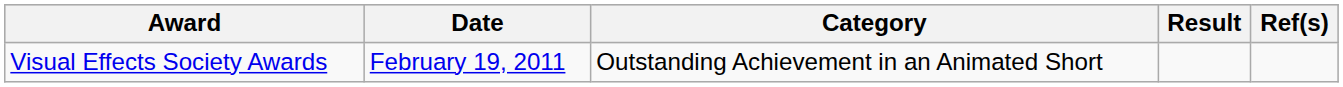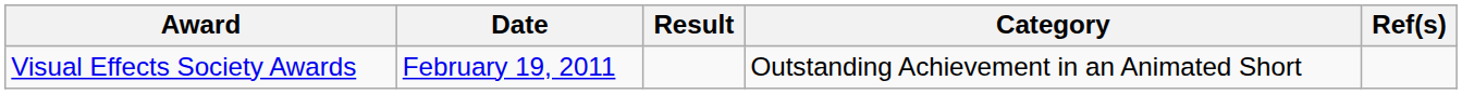columns swapped: Category <-> Result
